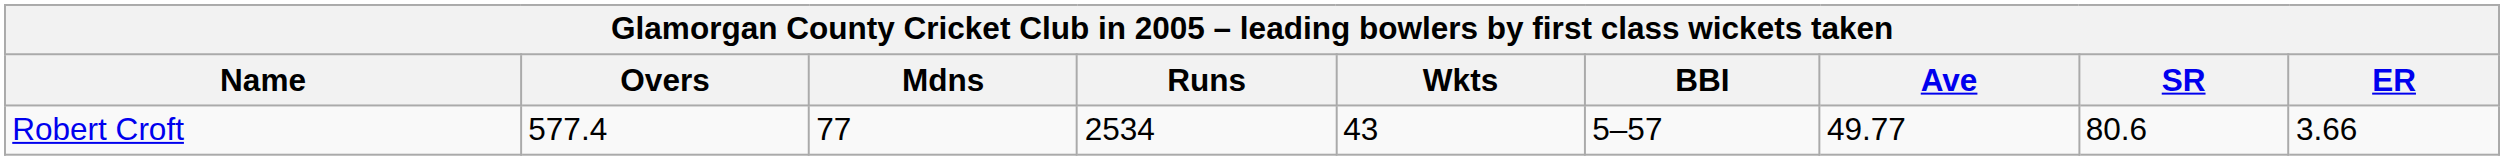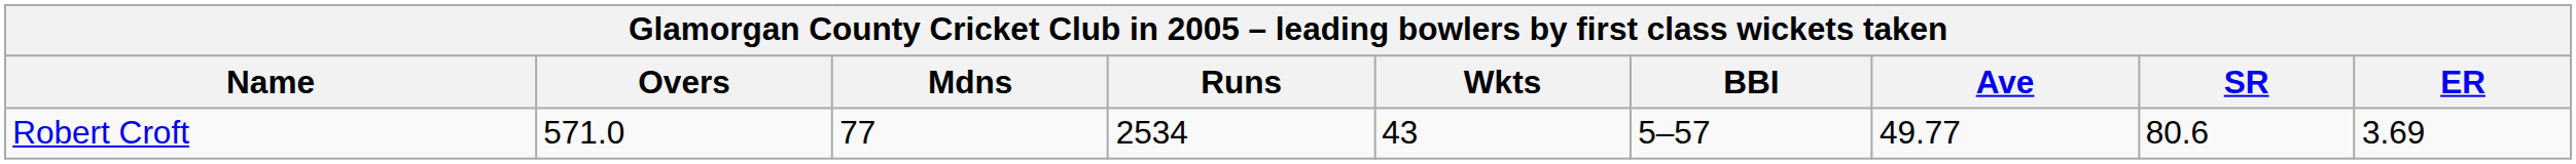Robert Croft | Overs: 577.4 -> 571.0
Robert Croft | ER: 3.66 -> 3.69
